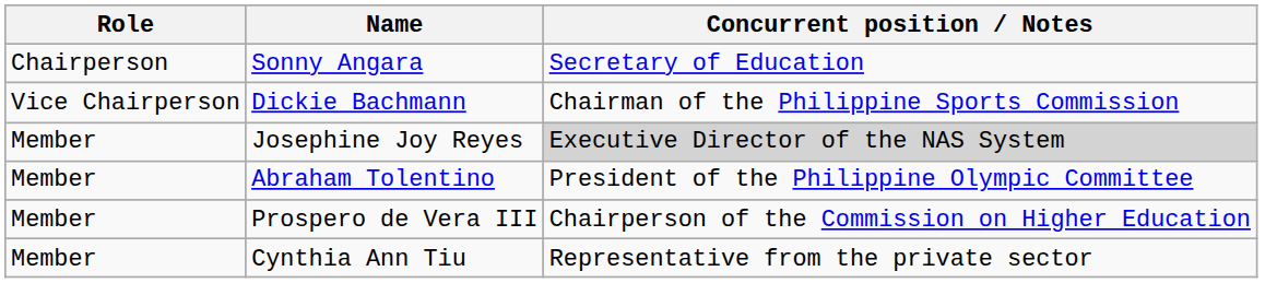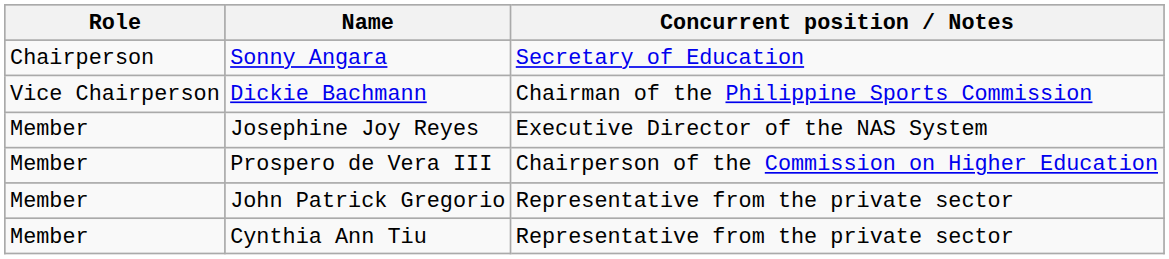Josephine Joy Reyes | Concurrent position / Notes: lightgrey background -> no background
- row: Member | Abraham Tolentino | President of the Philippine Olympic Committee
+ row: Member | John Patrick Gregorio | Representative from the private sector
